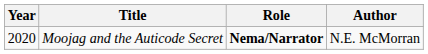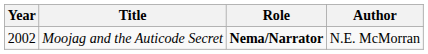Moojag and the Auticode Secret | Year: 2020 -> 2002
